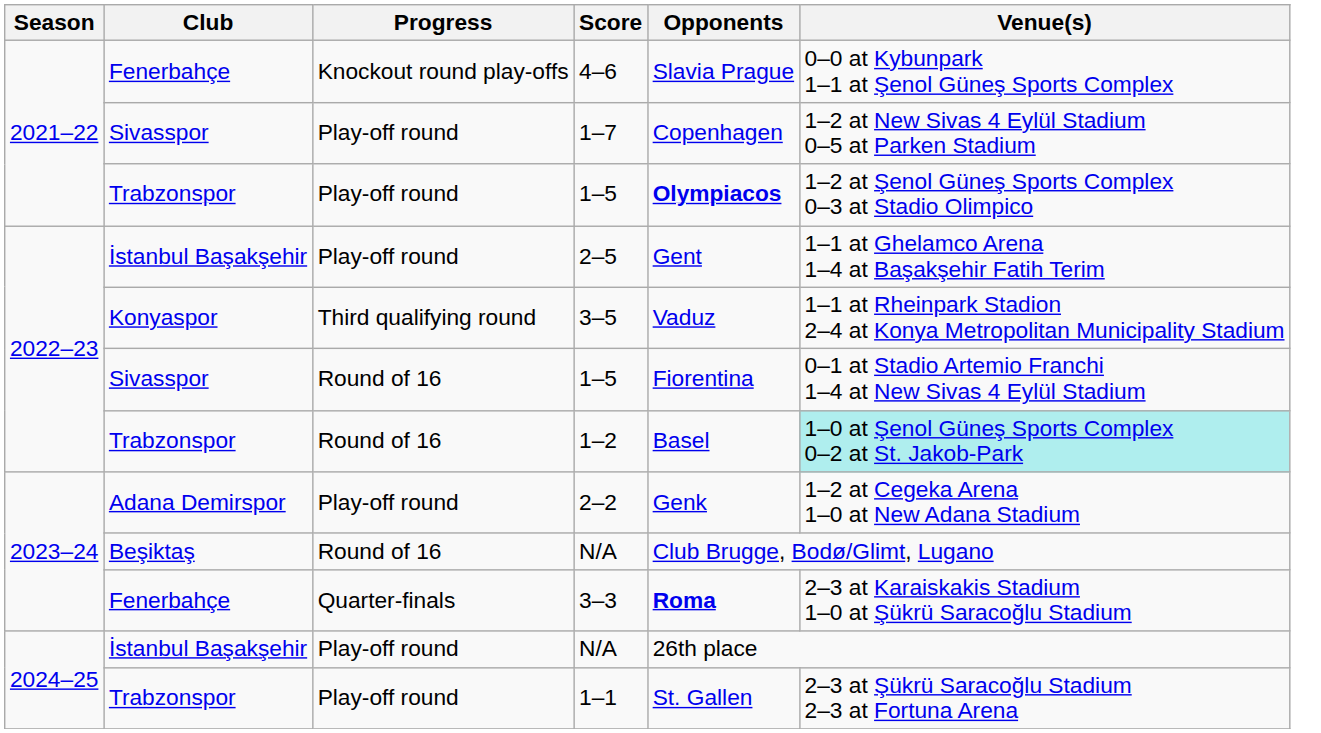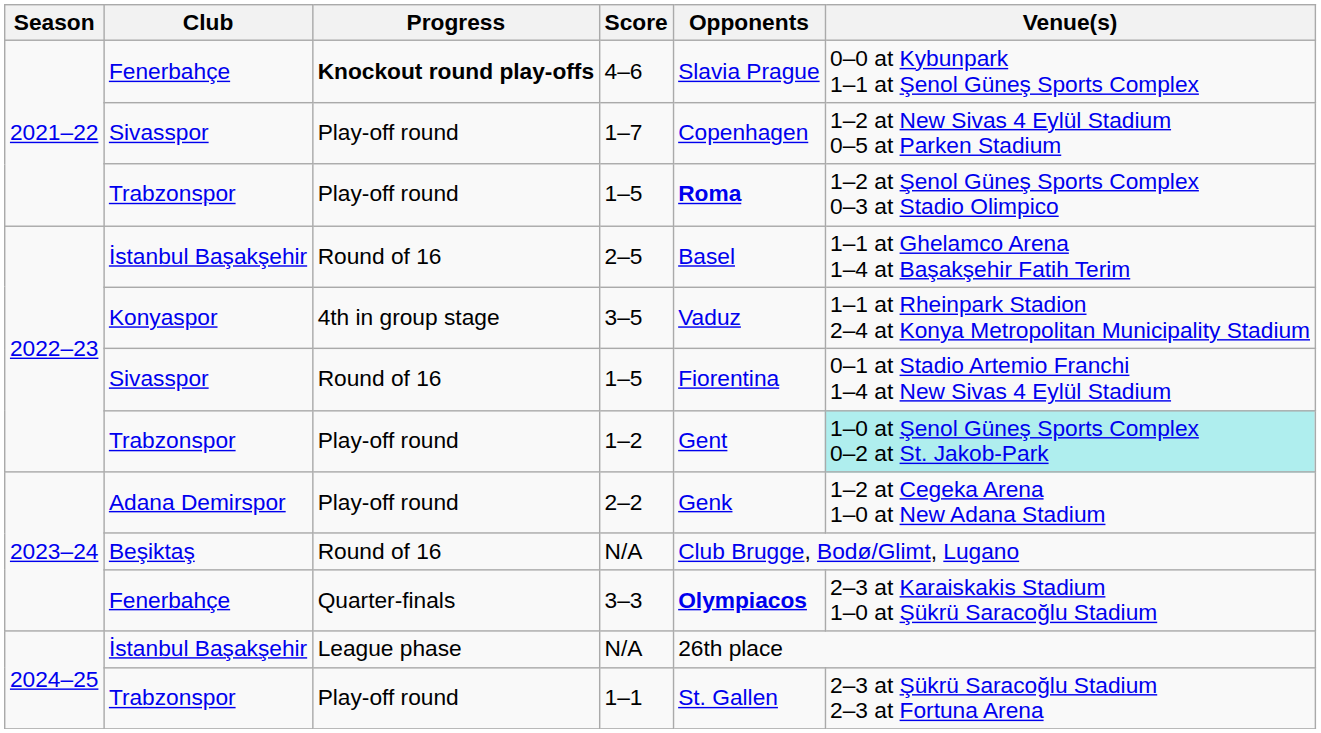4–6 | Progress: normal -> bold
Trabzonspor / 1–5 | Opponents: Olympiacos -> Roma
2–5 | Progress: Play-off round -> Round of 16
2–5 | Opponents: Gent -> Basel
3–5 | Progress: Third qualifying round -> 4th in group stage
1–2 | Progress: Round of 16 -> Play-off round
1–2 | Opponents: Basel -> Gent
3–3 | Opponents: Roma -> Olympiacos
İstanbul Başakşehir / N/A | Progress: Play-off round -> League phase
